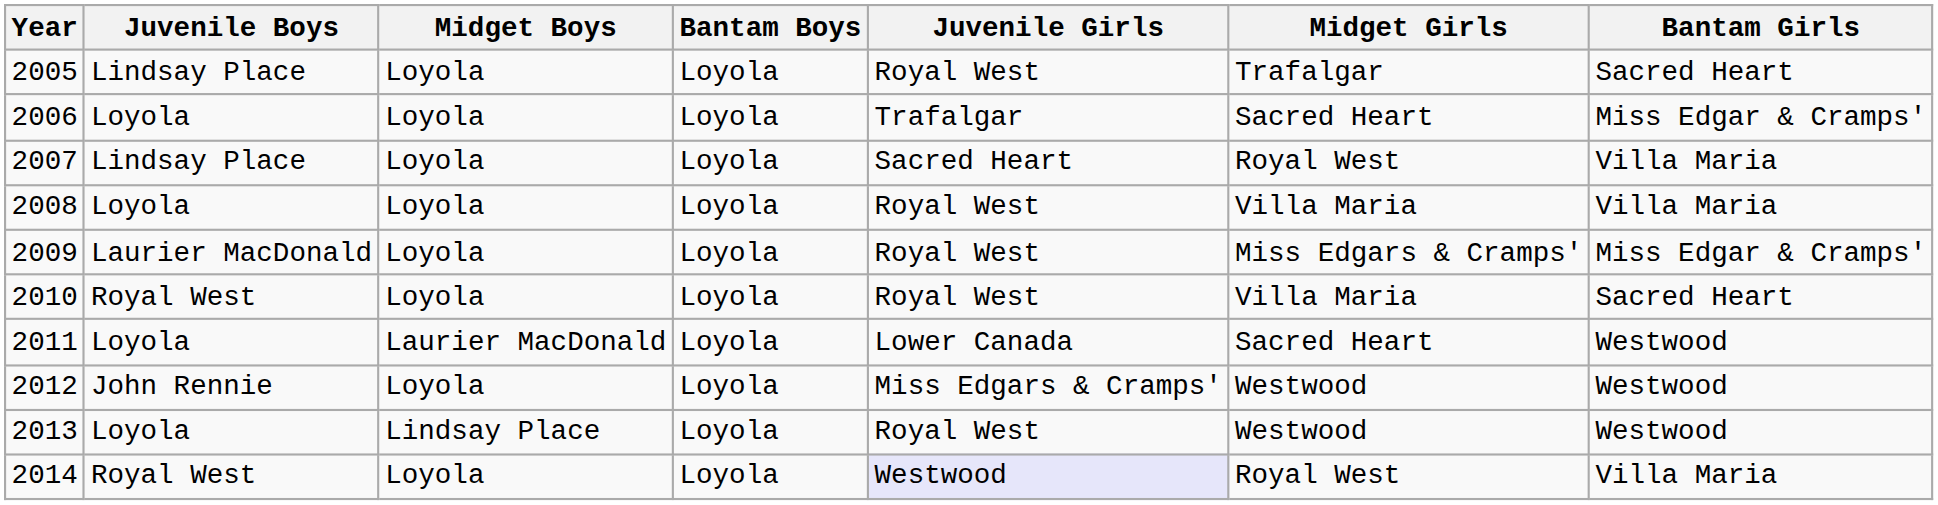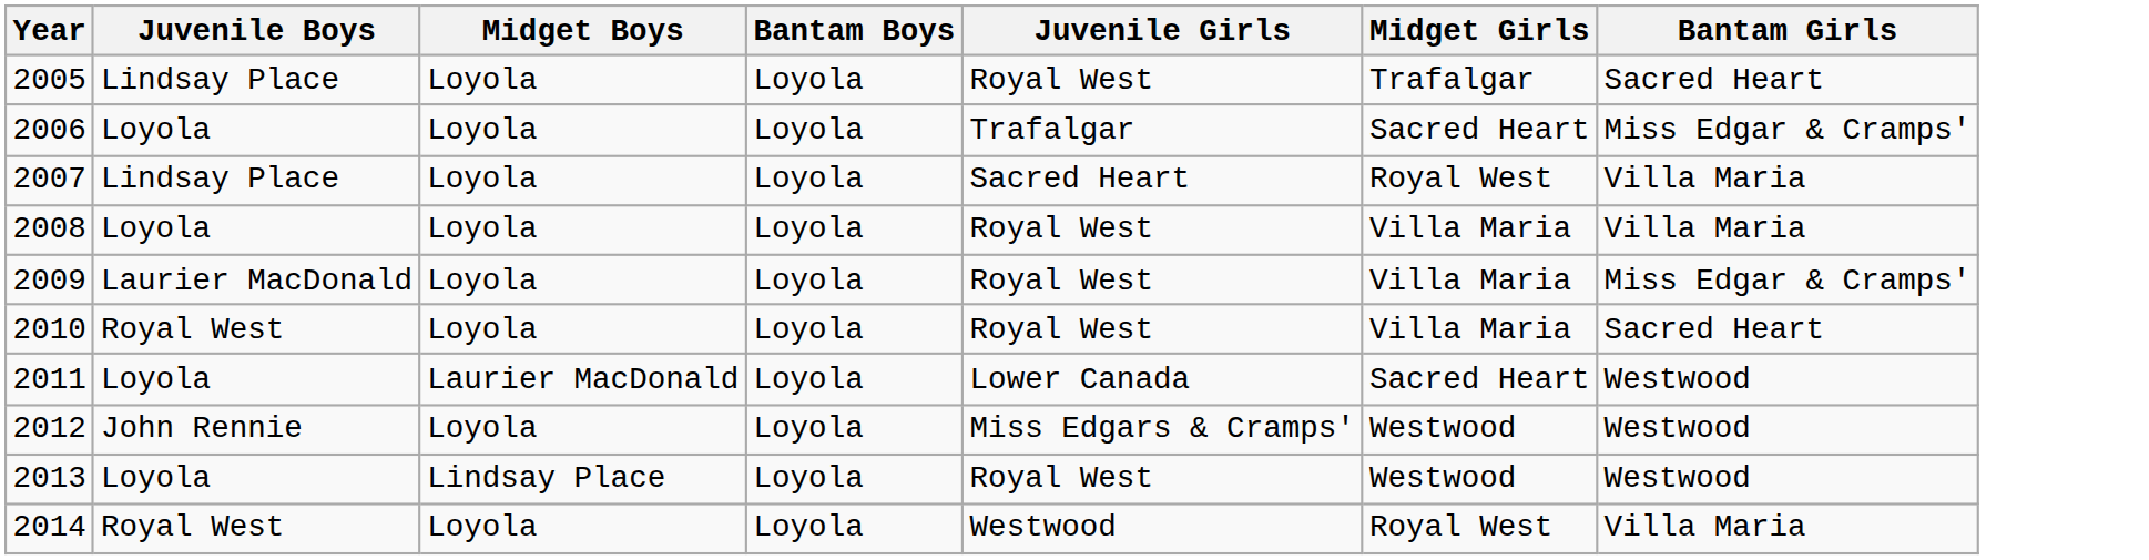2009 | Midget Girls: Miss Edgars & Cramps' -> Villa Maria
2014 | Juvenile Girls: lavender background -> no background
